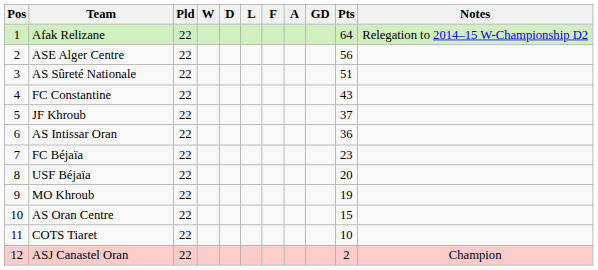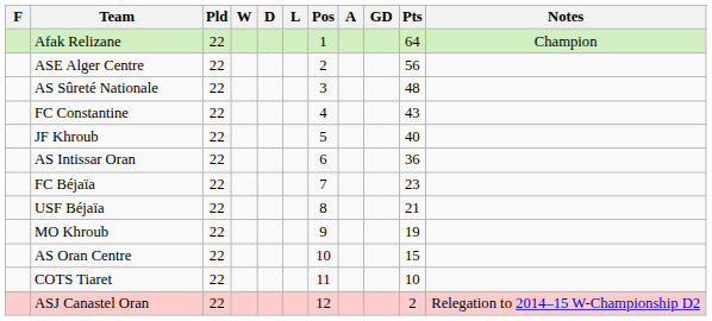columns swapped: Pos <-> F
Afak Relizane | Notes: Relegation to 2014–15 W-Championship D2 -> Champion
AS Sûreté Nationale | Pts: 51 -> 48
JF Khroub | Pts: 37 -> 40
USF Béjaïa | Pts: 20 -> 21
ASJ Canastel Oran | Notes: Champion -> Relegation to 2014–15 W-Championship D2
